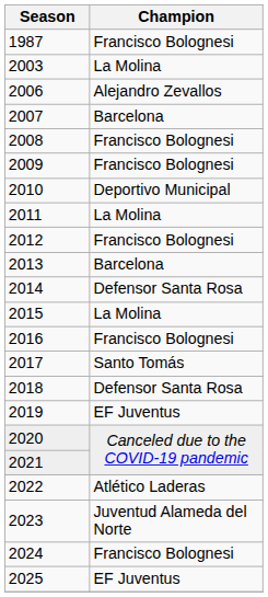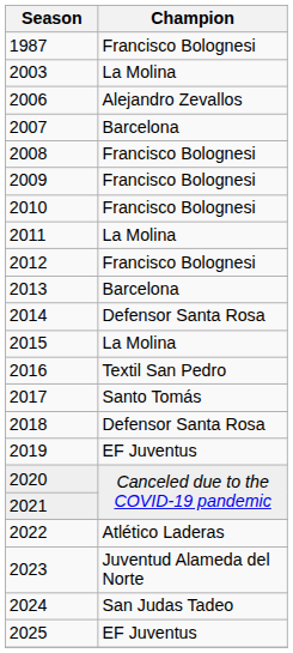2010 | Champion: Deportivo Municipal -> Francisco Bolognesi
2016 | Champion: Francisco Bolognesi -> Textil San Pedro
2024 | Champion: Francisco Bolognesi -> San Judas Tadeo
